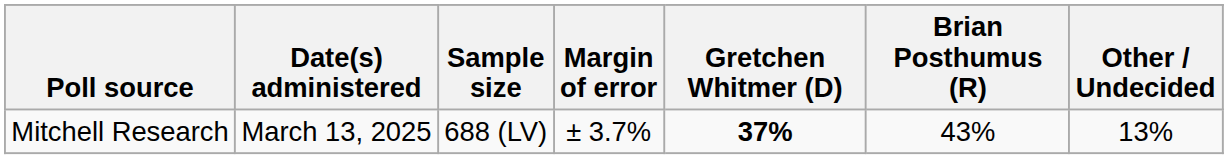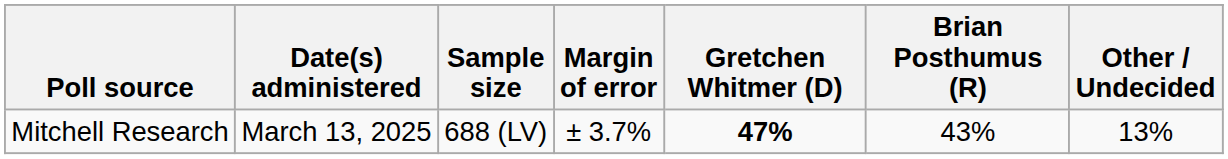Mitchell Research | Gretchen Whitmer (D): 37% -> 47%
